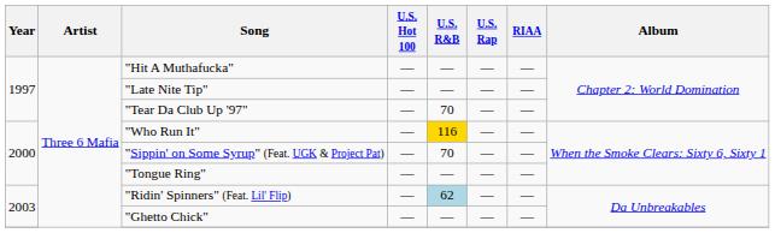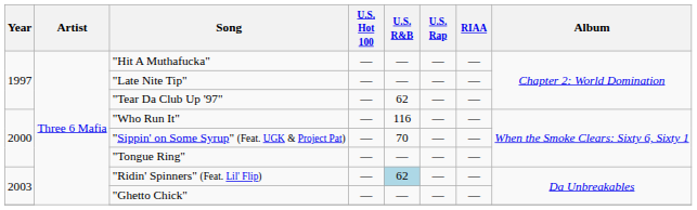"Tear Da Club Up '97" | U.S. R&B: 70 -> 62
"Who Run It" | U.S. R&B: gold background -> no background
